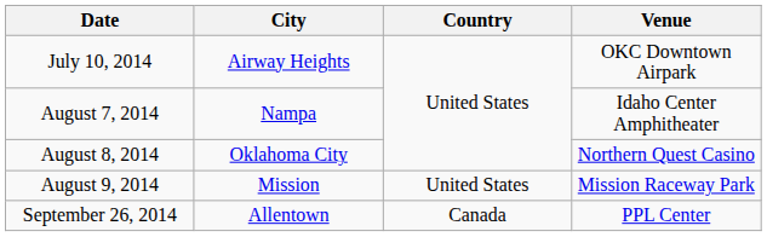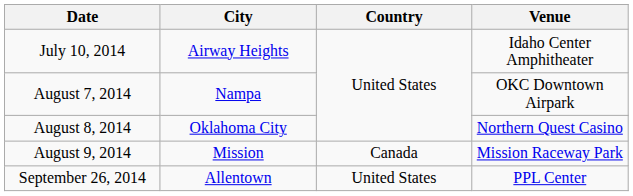July 10, 2014 | Venue: OKC Downtown Airpark -> Idaho Center Amphitheater
August 7, 2014 | Venue: Idaho Center Amphitheater -> OKC Downtown Airpark
August 9, 2014 | Country: United States -> Canada
September 26, 2014 | Country: Canada -> United States
